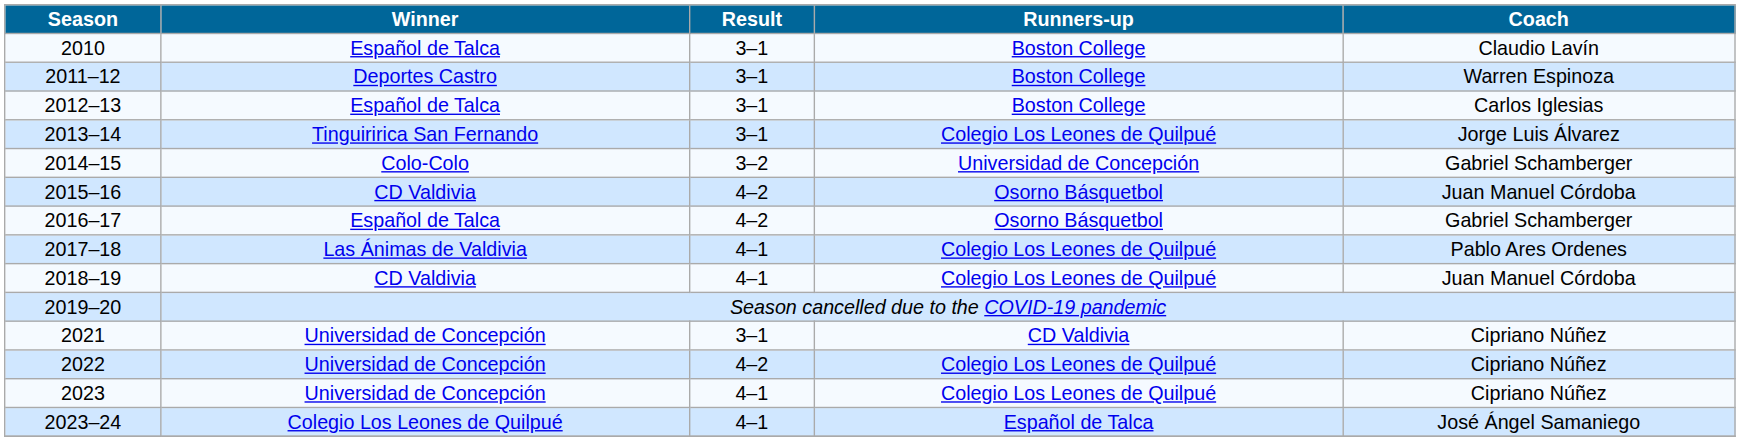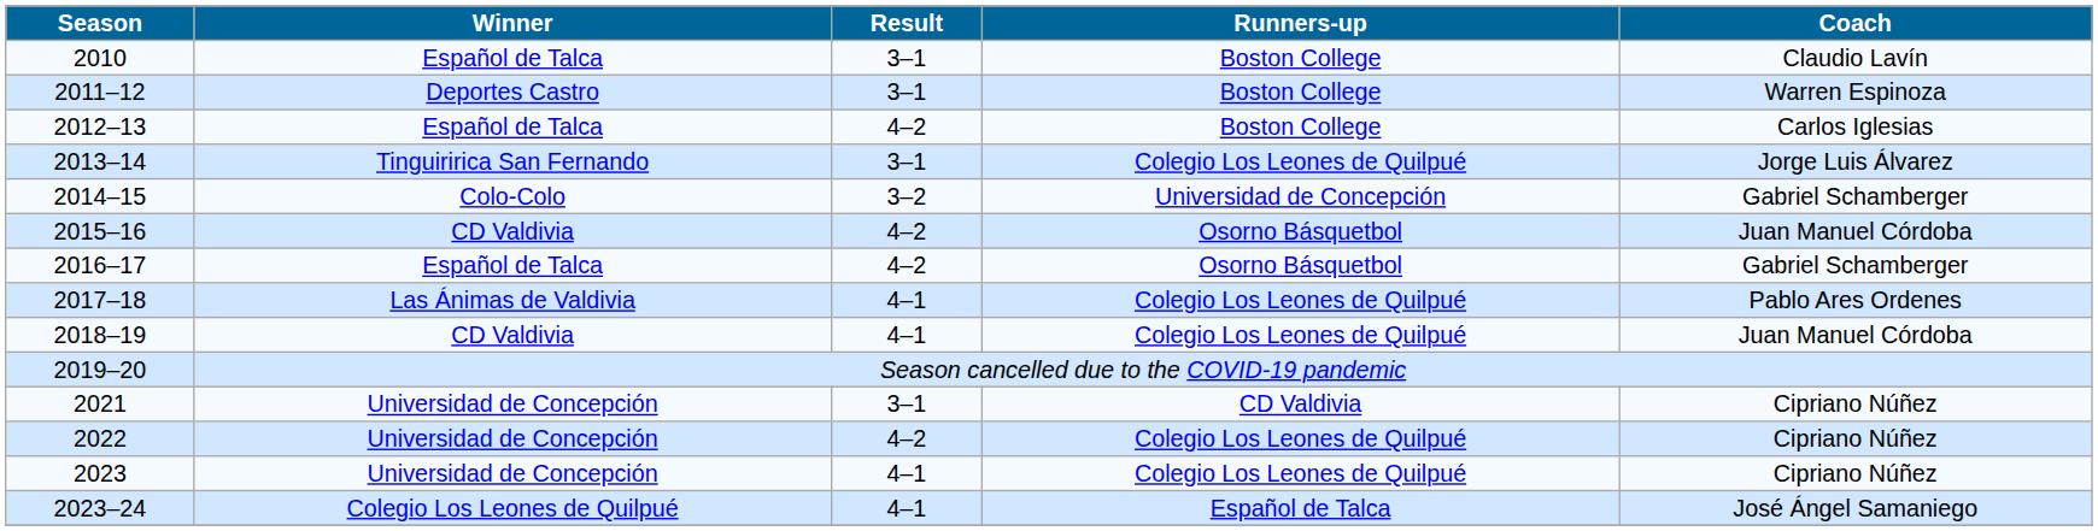2012–13 | Result: 3–1 -> 4–2
